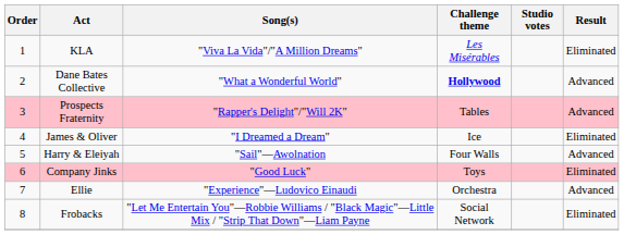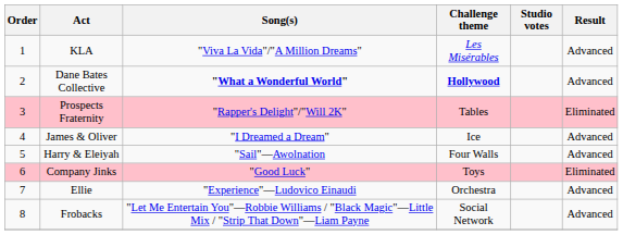KLA | Result: Eliminated -> Advanced
Dane Bates Collective | Song(s): normal -> bold
Prospects Fraternity | Result: Advanced -> Eliminated
James & Oliver | Result: Eliminated -> Advanced
Frobacks | Result: Eliminated -> Advanced
